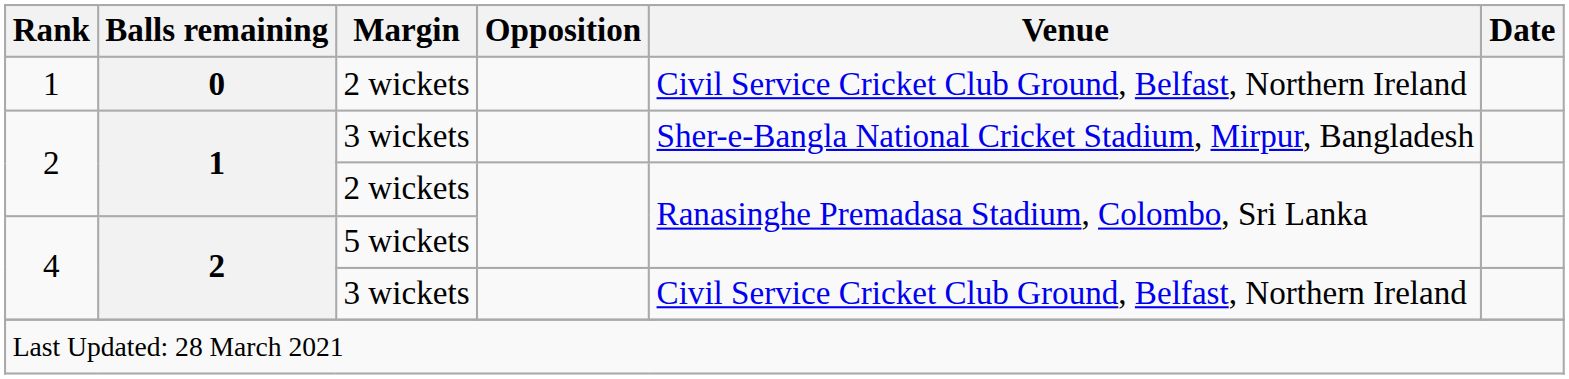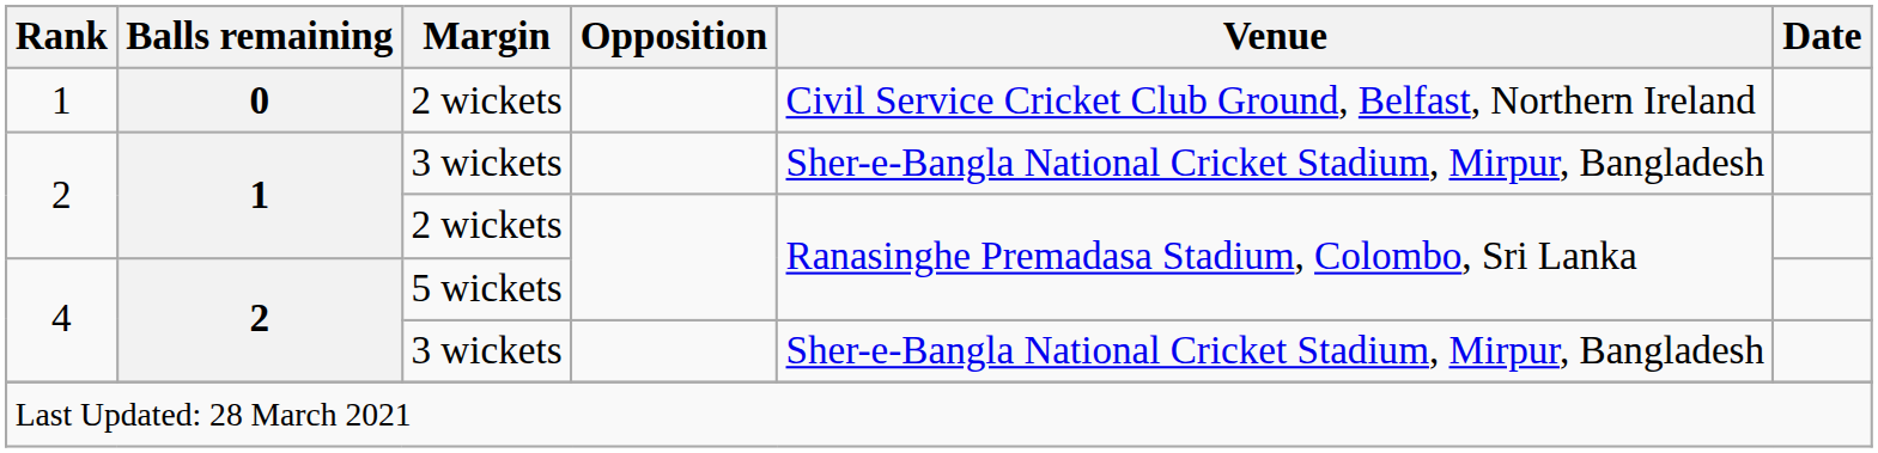4 / 3 wickets | Venue: Civil Service Cricket Club Ground, Belfast, Northern Ireland -> Sher-e-Bangla National Cricket Stadium, Mirpur, Bangladesh
